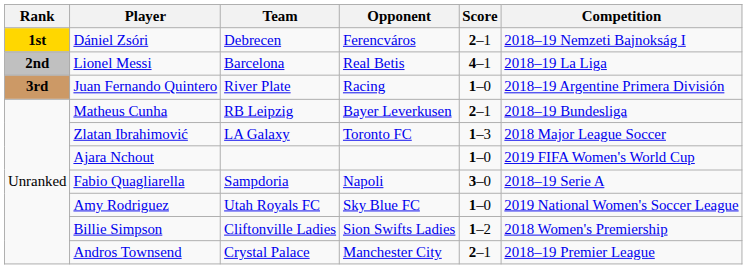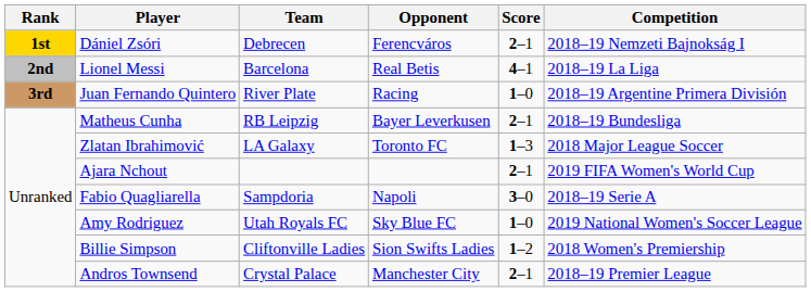Ajara Nchout | Score: 1–0 -> 2–1
